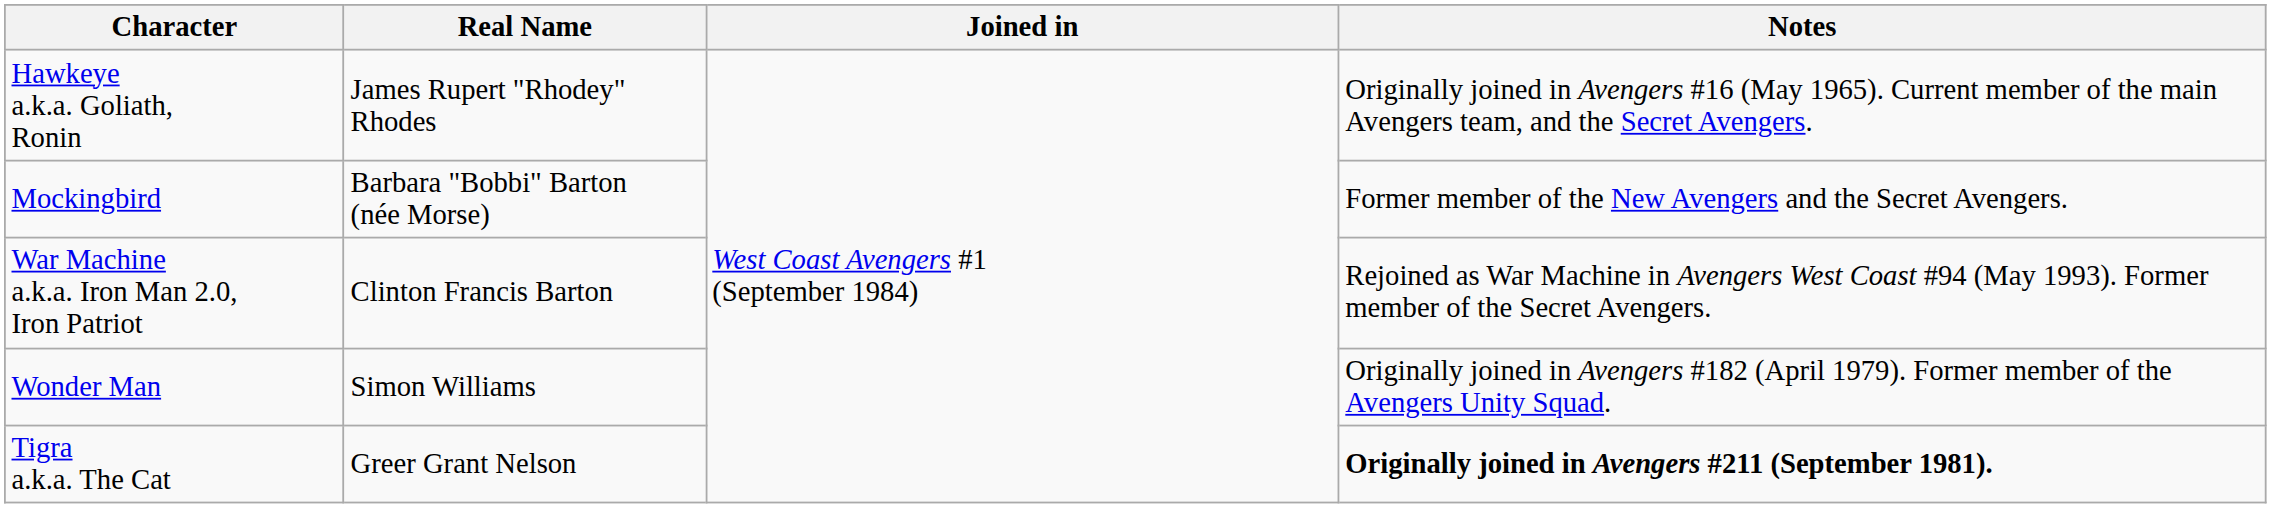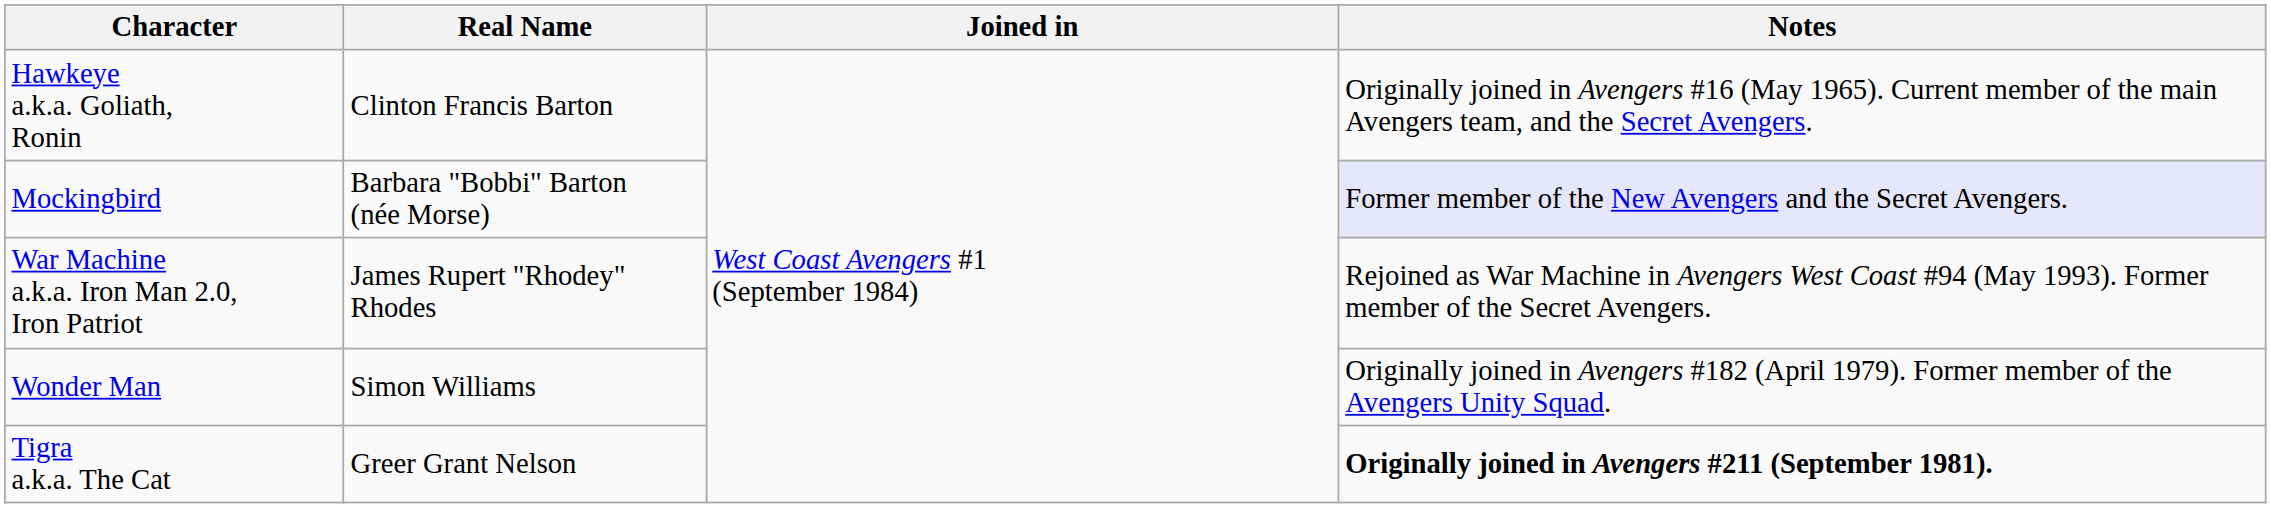Hawkeye a.k.a. Goliath, Ronin | Real Name: James Rupert "Rhodey" Rhodes -> Clinton Francis Barton
Mockingbird | Notes: no background -> lavender background
War Machine a.k.a. Iron Man 2.0, Iron Patriot | Real Name: Clinton Francis Barton -> James Rupert "Rhodey" Rhodes
